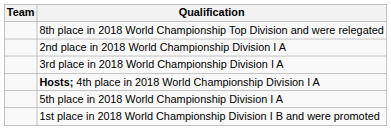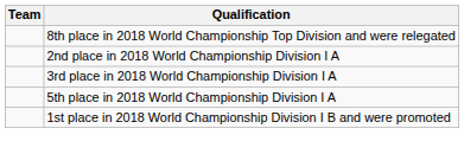- row: Hosts; 4th place in 2018 World Championship Division I A
